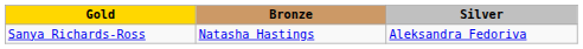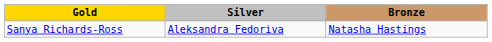columns swapped: Silver <-> Bronze
